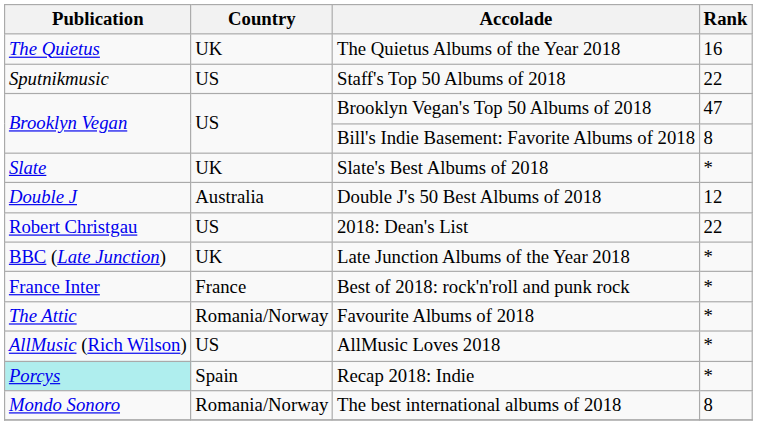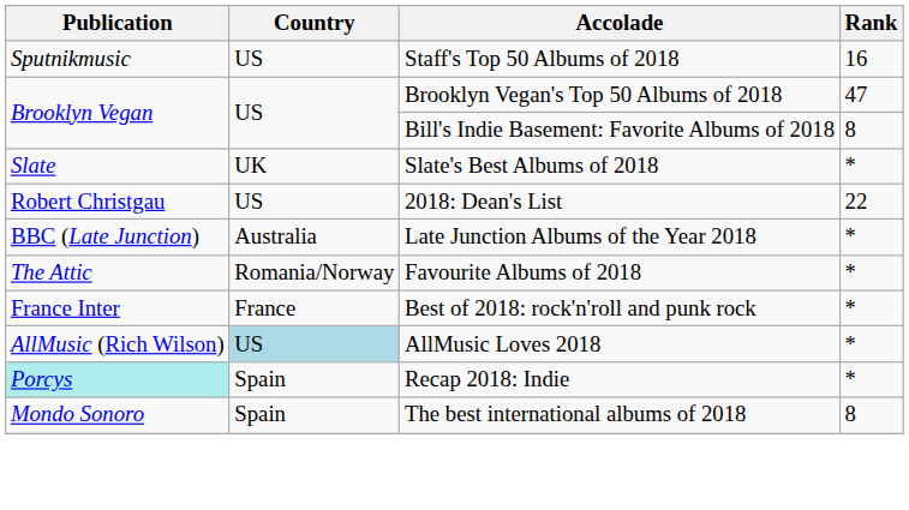- row: The Quietus | UK | The Quietus Albums of the Year 2018 | 16
Staff's Top 50 Albums of 2018 | Rank: 22 -> 16
- row: Double J | Australia | Double J's 50 Best Albums of 2018 | 12
Late Junction Albums of the Year 2018 | Country: UK -> Australia
rows swapped: Favourite Albums of 2018 <-> Best of 2018: rock'n'roll and punk rock
AllMusic Loves 2018 | Country: no background -> lightblue background
The best international albums of 2018 | Country: Romania/Norway -> Spain
